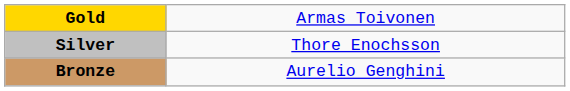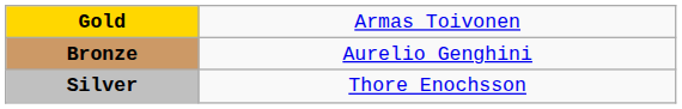rows swapped: Silver <-> Bronze
